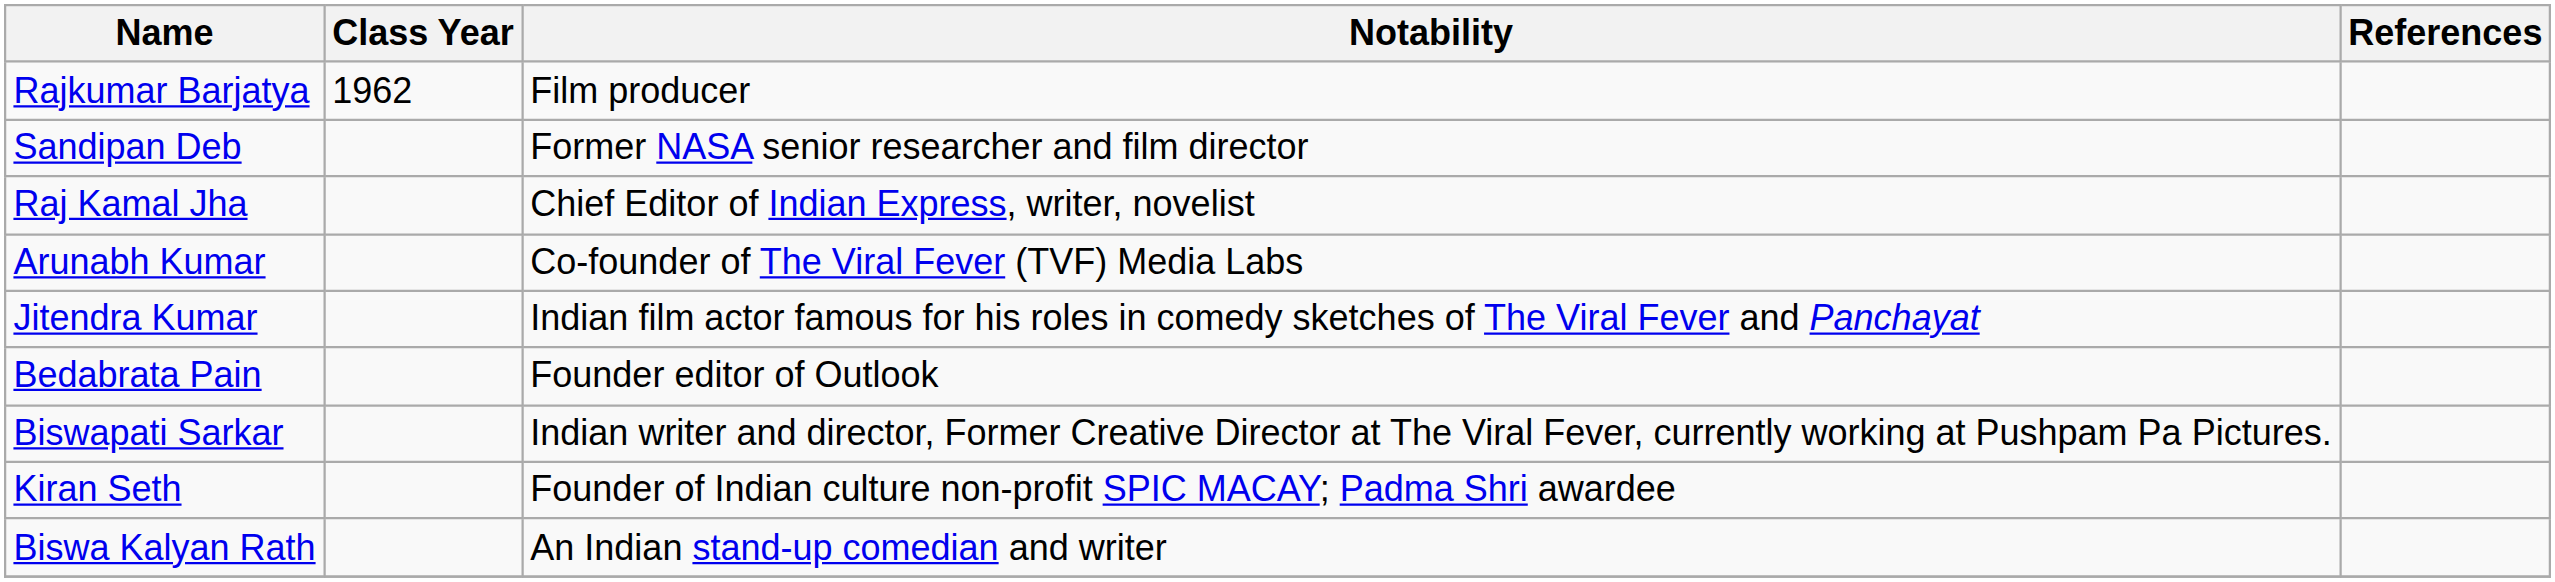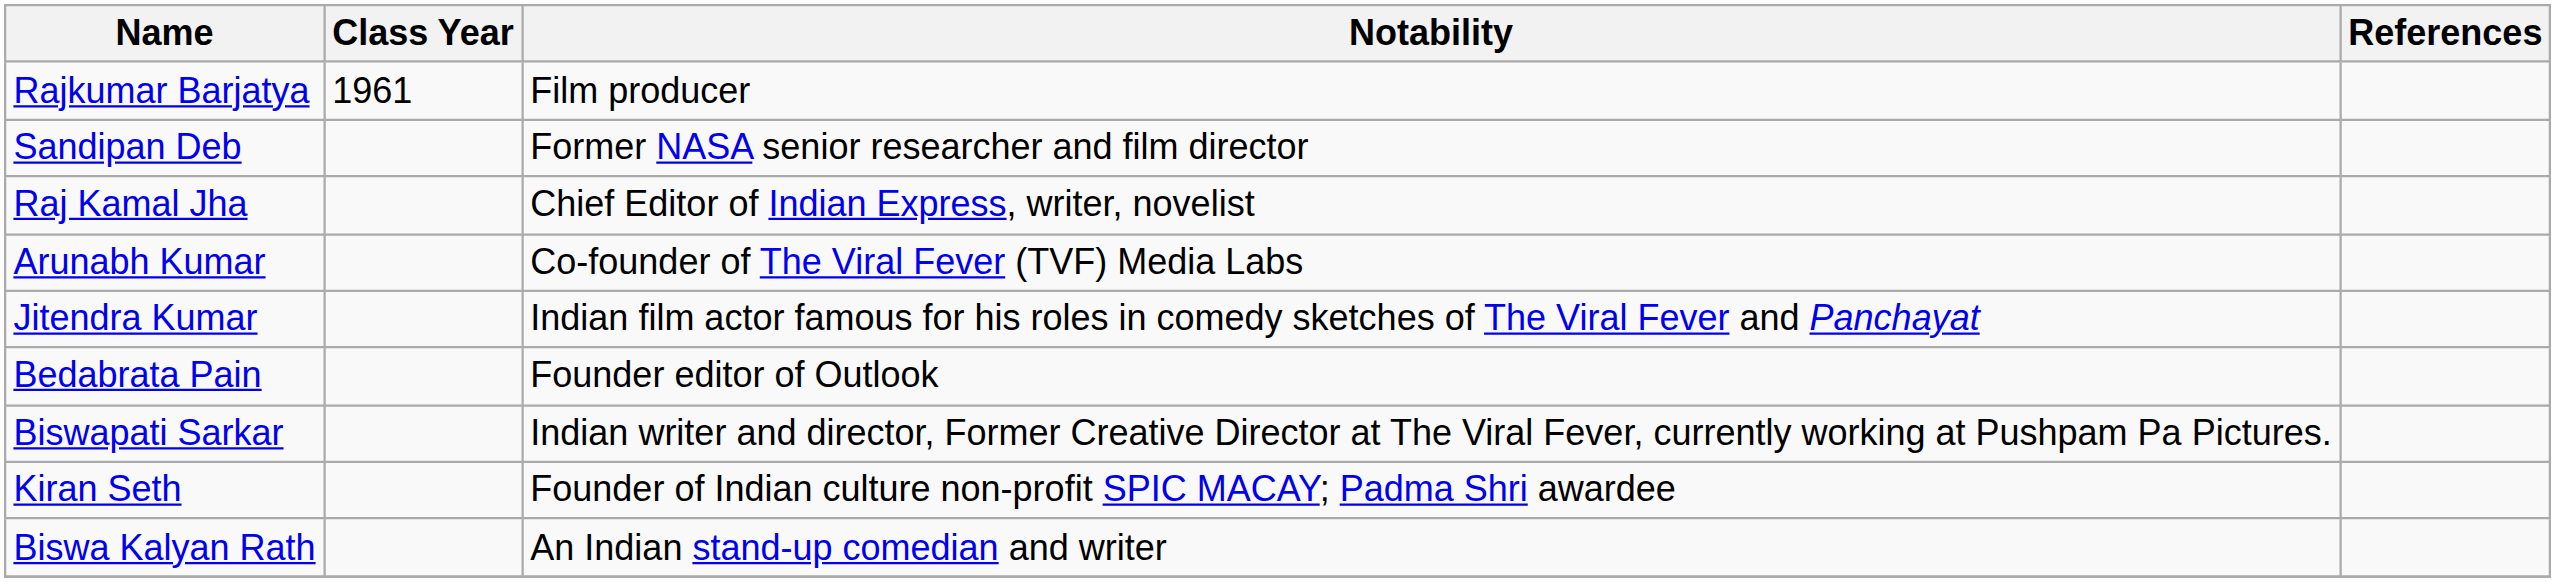Rajkumar Barjatya | Class Year: 1962 -> 1961
